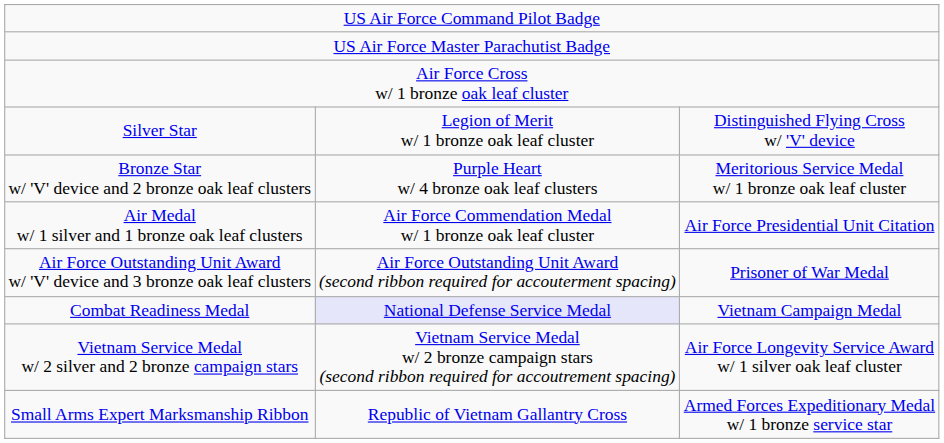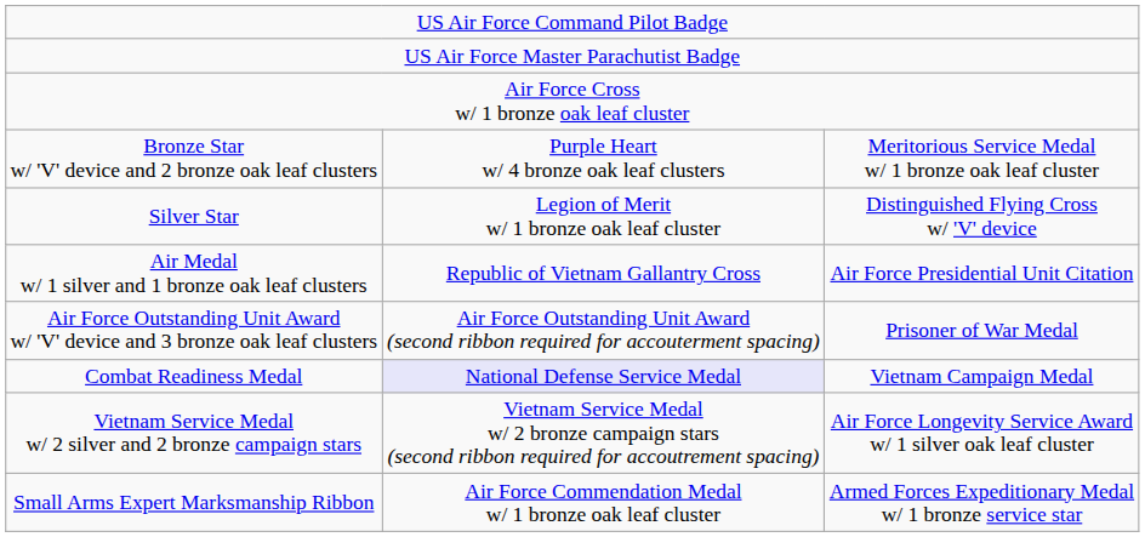rows swapped: Silver Star <-> Bronze Star w/ 'V' device and 2 bronze oak leaf clusters
Air Medal w/ 1 silver and 1 bronze oak leaf clusters | column 2: Air Force Commendation Medal w/ 1 bronze oak leaf cluster -> Republic of Vietnam Gallantry Cross
Small Arms Expert Marksmanship Ribbon | column 2: Republic of Vietnam Gallantry Cross -> Air Force Commendation Medal w/ 1 bronze oak leaf cluster
